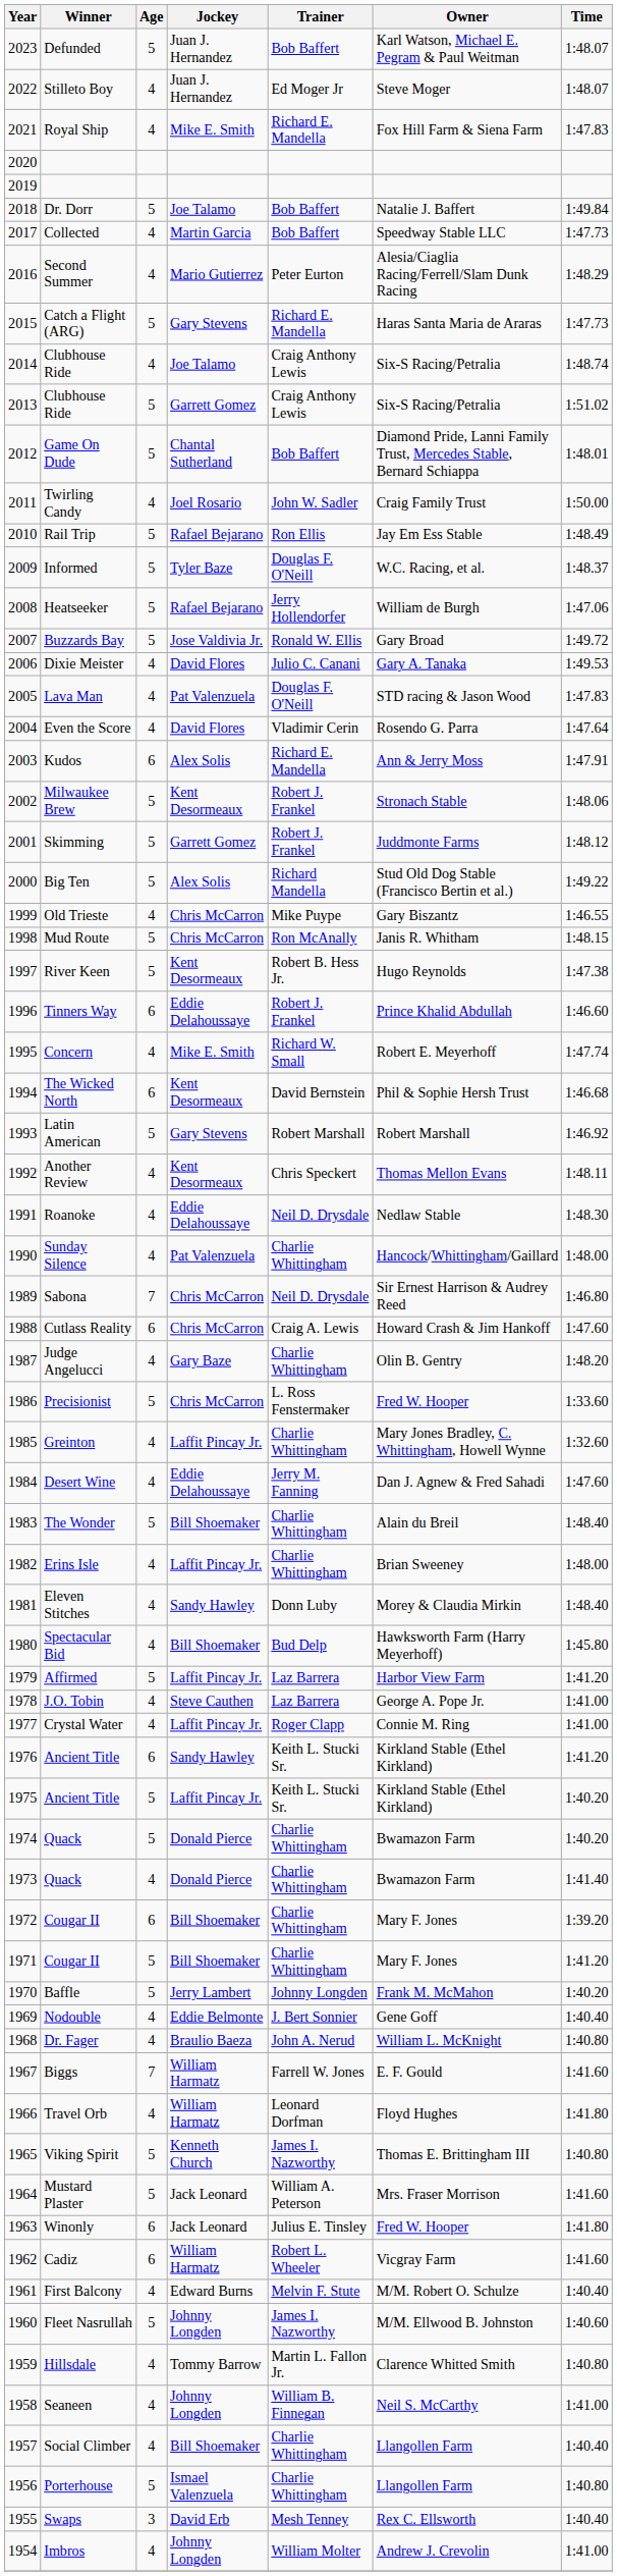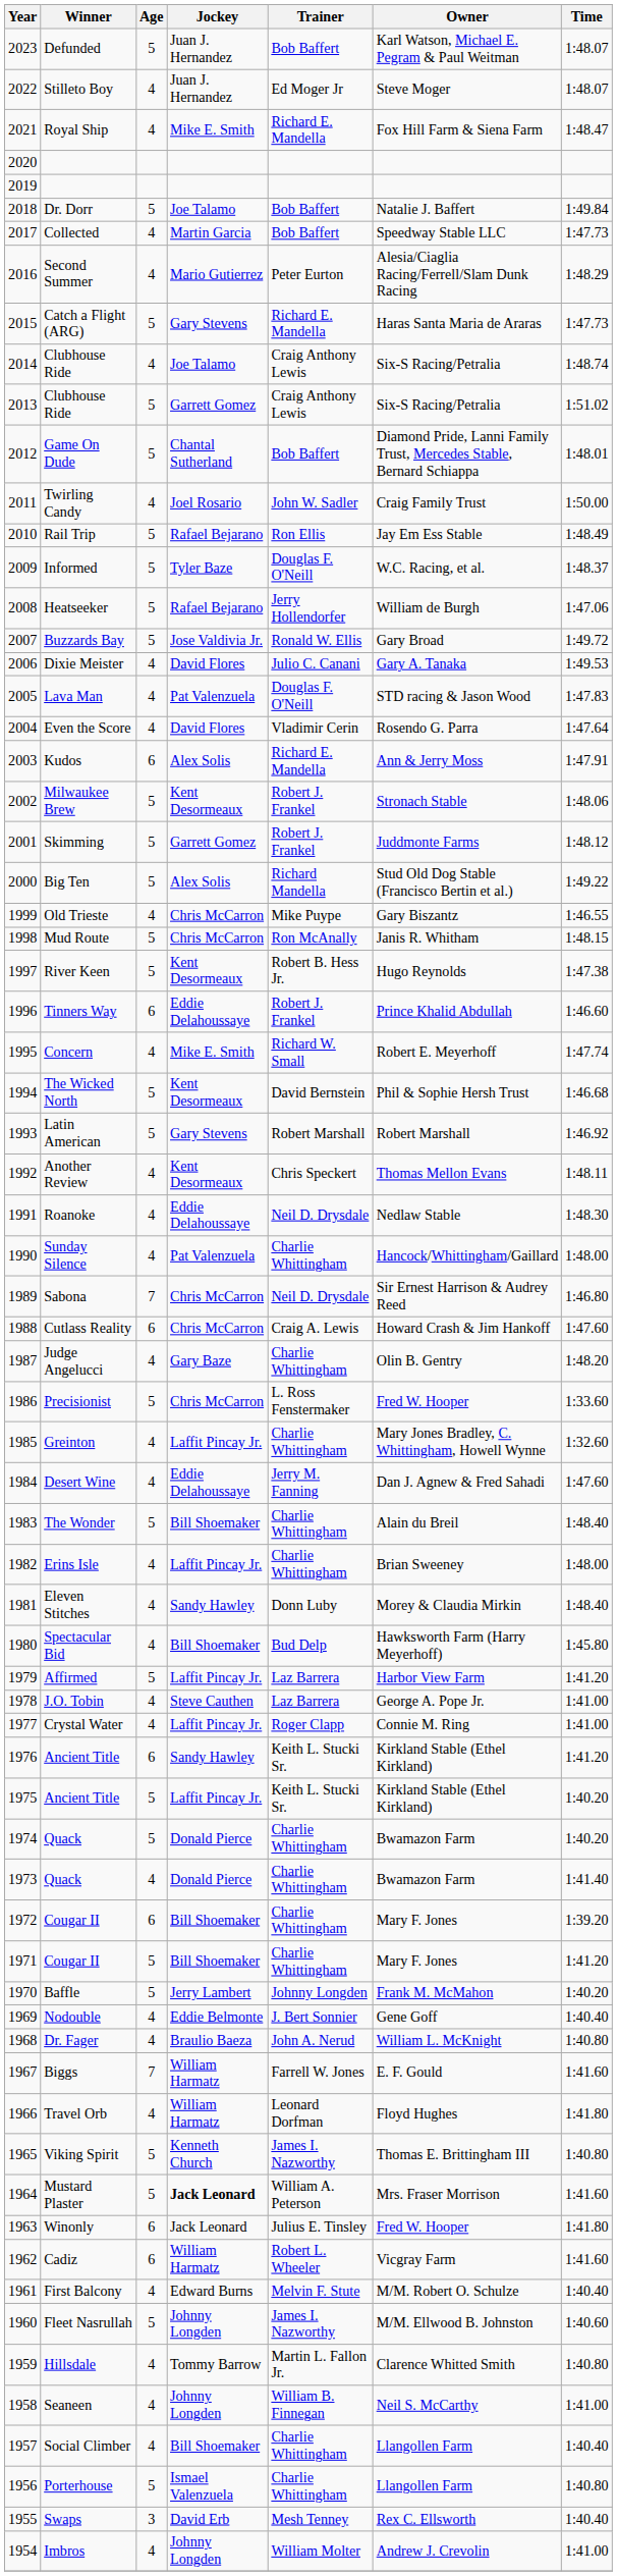Royal Ship | Time: 1:47.83 -> 1:48.47
The Wicked North | Age: 6 -> 5
Mustard Plaster | Jockey: normal -> bold
